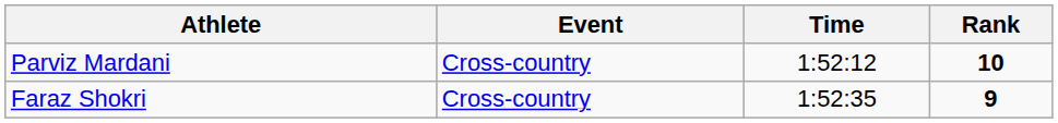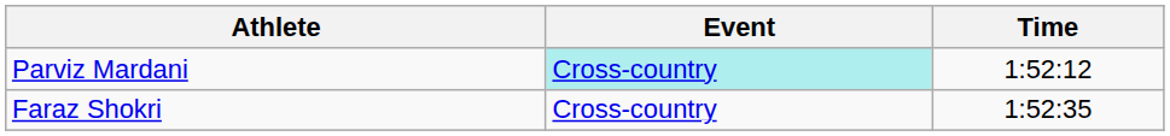- column: Rank | 10 | 9
Parviz Mardani | Event: no background -> paleturquoise background
